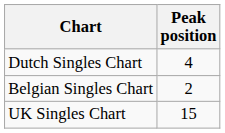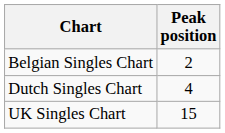rows swapped: Belgian Singles Chart <-> Dutch Singles Chart
